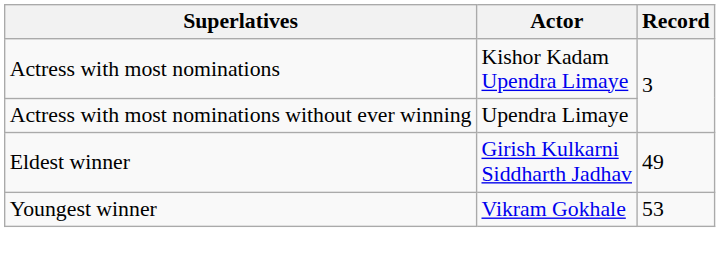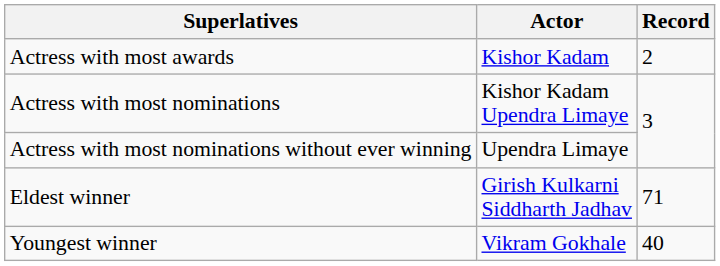+ row: Actress with most awards | Kishor Kadam | 2
Eldest winner | Record: 49 -> 71
Youngest winner | Record: 53 -> 40
